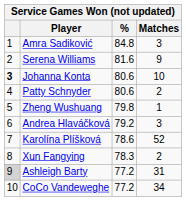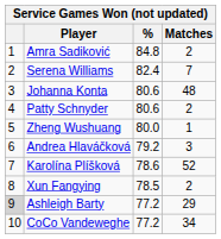Amra Sadiković | Matches: 3 -> 2
Serena Williams | %: 81.6 -> 82.4
Serena Williams | Matches: 9 -> 7
Johanna Konta | column 1: bold -> normal
Johanna Konta | Matches: 10 -> 48
Zheng Wushuang | %: 79.8 -> 80.0
Xun Fangying | %: 78.3 -> 78.5
Ashleigh Barty | Matches: 31 -> 29
